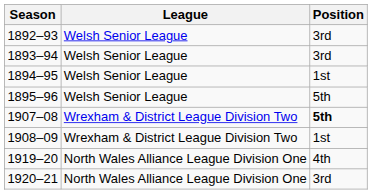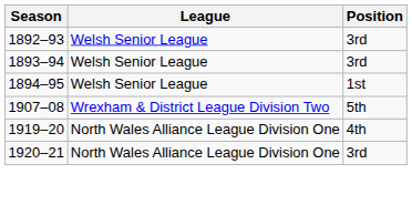- row: 1895–96 | Welsh Senior League | 5th
1907–08 | Position: bold -> normal
- row: 1908–09 | Wrexham & District League Division Two | 1st
